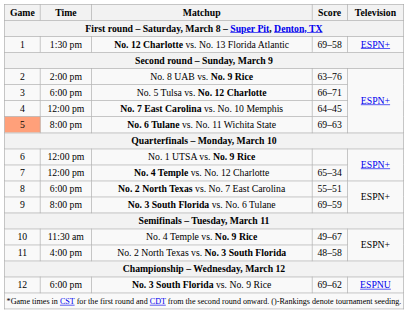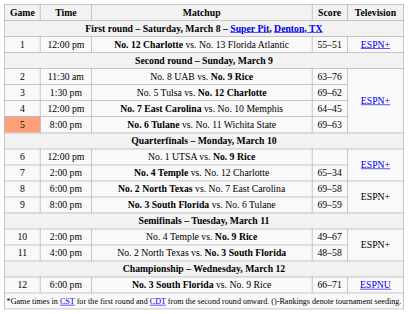No. 12 Charlotte vs. No. 13 Florida Atlantic | Time: 1:30 pm -> 12:00 pm
No. 12 Charlotte vs. No. 13 Florida Atlantic | Score: 69–58 -> 55–51
No. 8 UAB vs. No. 9 Rice | Time: 2:00 pm -> 11:30 am
No. 5 Tulsa vs. No. 12 Charlotte | Time: 6:00 pm -> 1:30 pm
No. 5 Tulsa vs. No. 12 Charlotte | Score: 66–71 -> 69–62
No. 4 Temple vs. No. 12 Charlotte | Time: 12:00 pm -> 2:00 pm
No. 2 North Texas vs. No. 7 East Carolina | Score: 55–51 -> 69–58
No. 4 Temple vs. No. 9 Rice | Time: 11:30 am -> 2:00 pm
No. 3 South Florida vs. No. 9 Rice | Score: 69–62 -> 66–71
